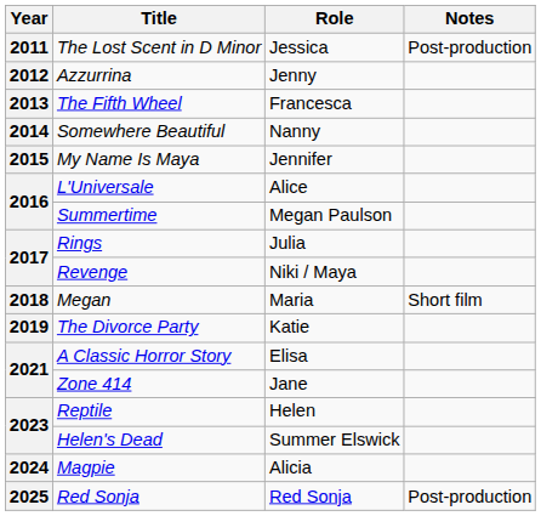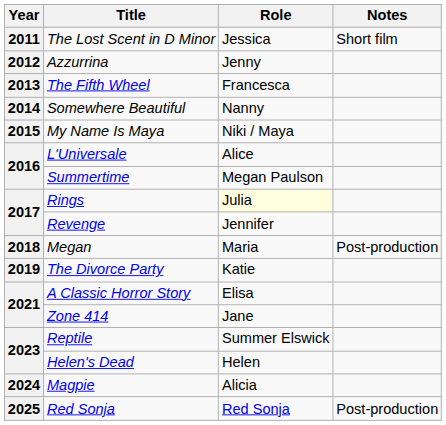The Lost Scent in D Minor | Notes: Post-production -> Short film
My Name Is Maya | Role: Jennifer -> Niki / Maya
Rings | Role: no background -> lightyellow background
Revenge | Role: Niki / Maya -> Jennifer
Megan | Notes: Short film -> Post-production
Reptile | Role: Helen -> Summer Elswick
Helen's Dead | Role: Summer Elswick -> Helen
